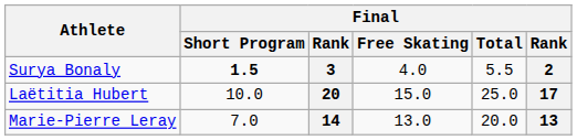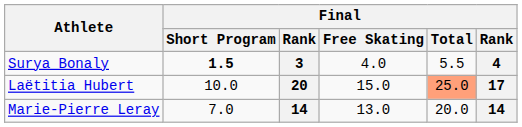Surya Bonaly | column 6: 2 -> 4
Laëtitia Hubert | Final / Total: no background -> lightsalmon background
Marie-Pierre Leray | column 6: 13 -> 14
